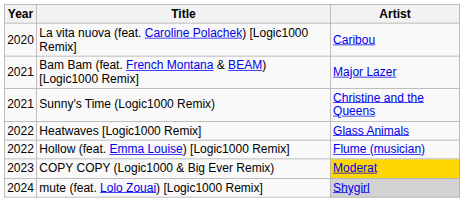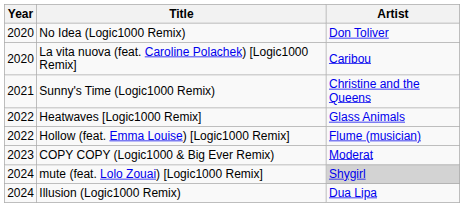+ row: 2020 | No Idea (Logic1000 Remix) | Don Toliver
- row: 2021 | Bam Bam (feat. French Montana & BEAM) [Logic1000 Remix] | Major Lazer
COPY COPY (Logic1000 & Big Ever Remix) | Artist: gold background -> no background
+ row: 2024 | Illusion (Logic1000 Remix) | Dua Lipa
